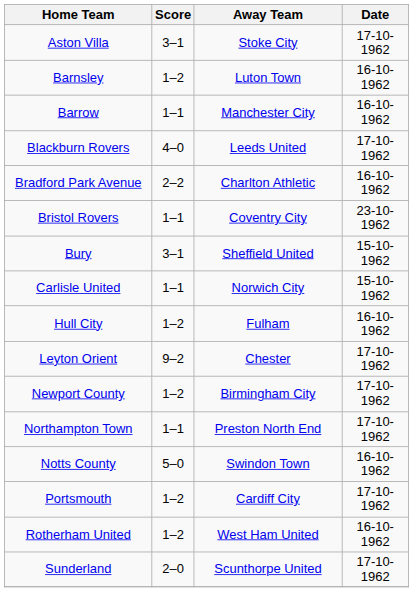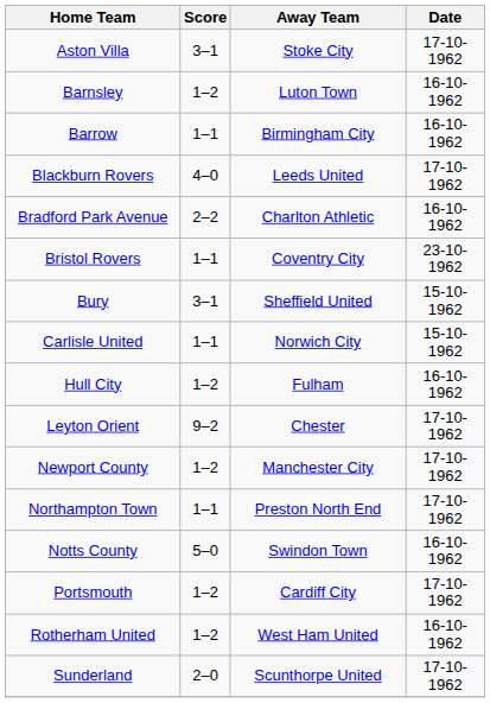Barrow | Away Team: Manchester City -> Birmingham City
Newport County | Away Team: Birmingham City -> Manchester City
